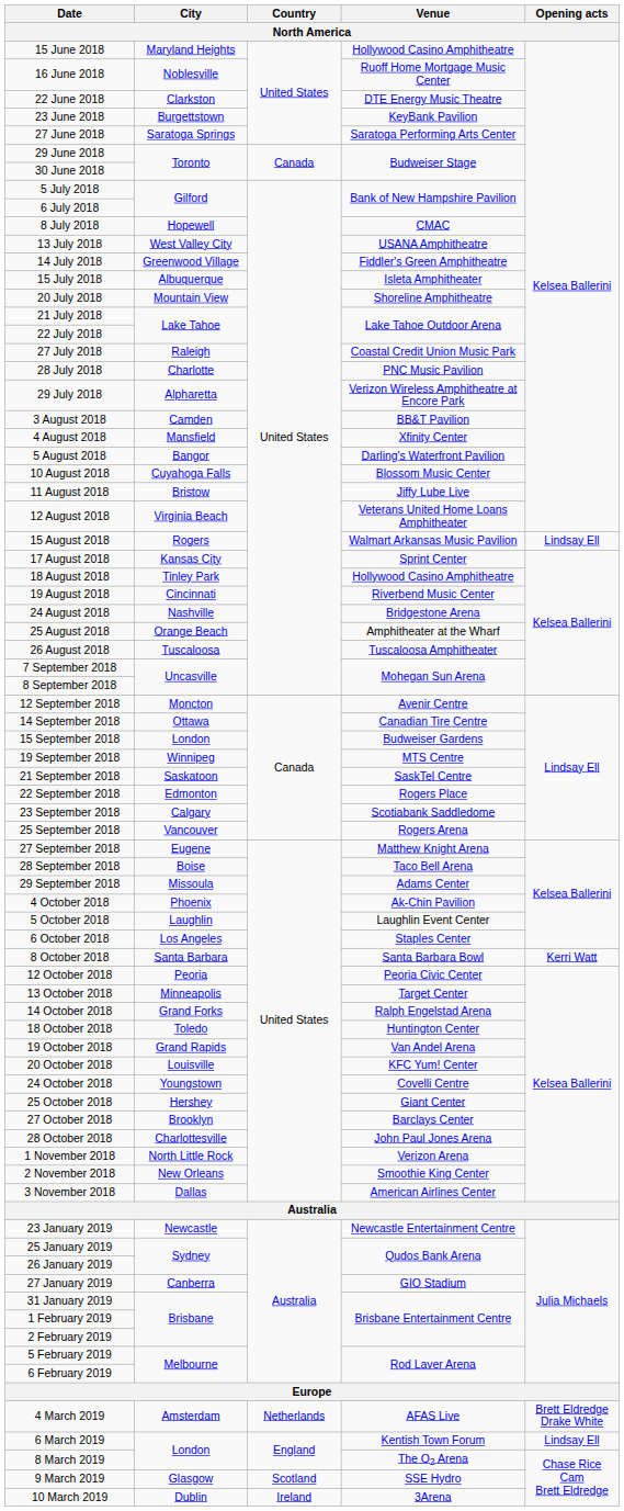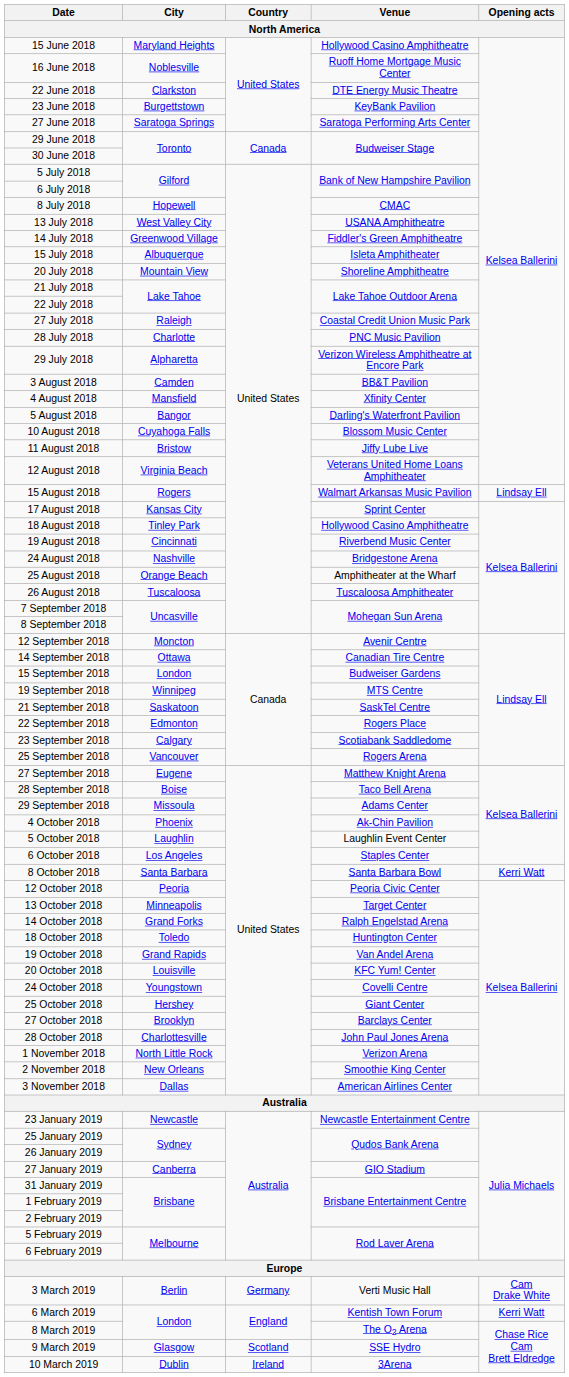+ row: 3 March 2019 | Berlin | Germany | Verti Music Hall | Cam Drake White
- row: 4 March 2019 | Amsterdam | Netherlands | AFAS Live | Brett Eldredge Drake White
6 March 2019 | Opening acts: Lindsay Ell -> Kerri Watt
